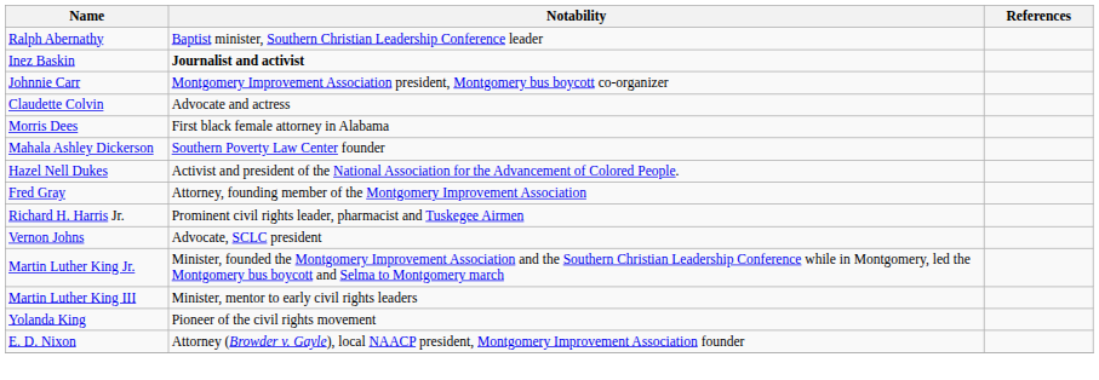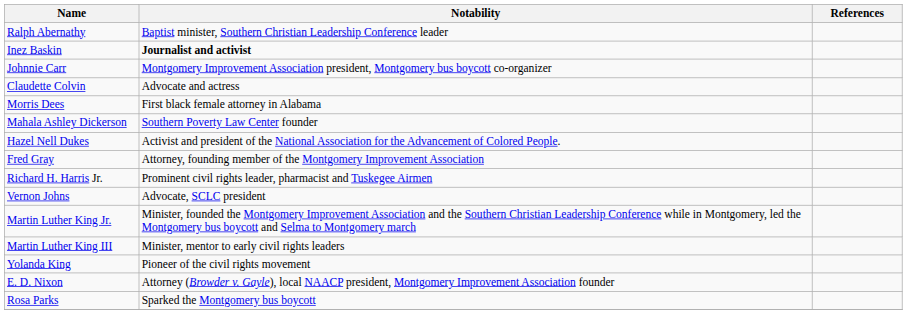+ row: Rosa Parks | Sparked the Montgomery bus boycott
